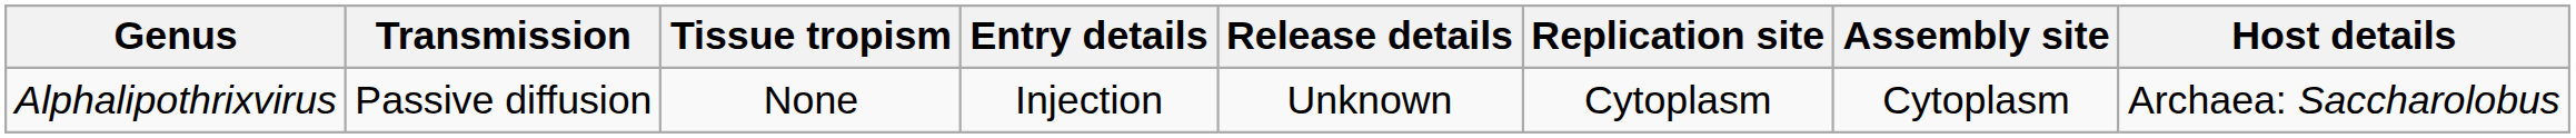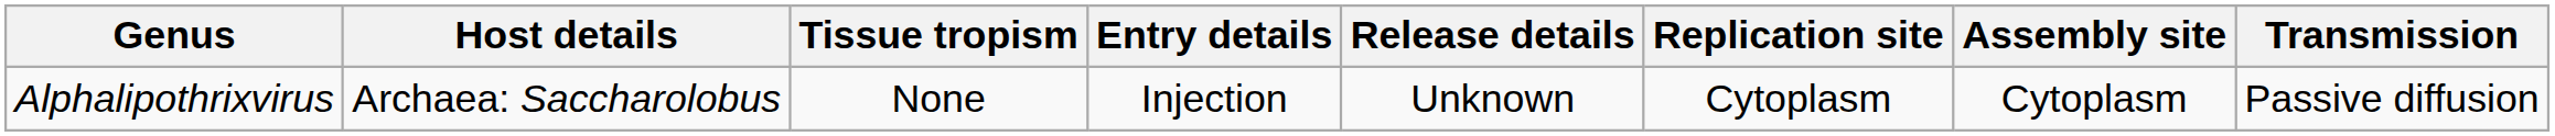columns swapped: Host details <-> Transmission
